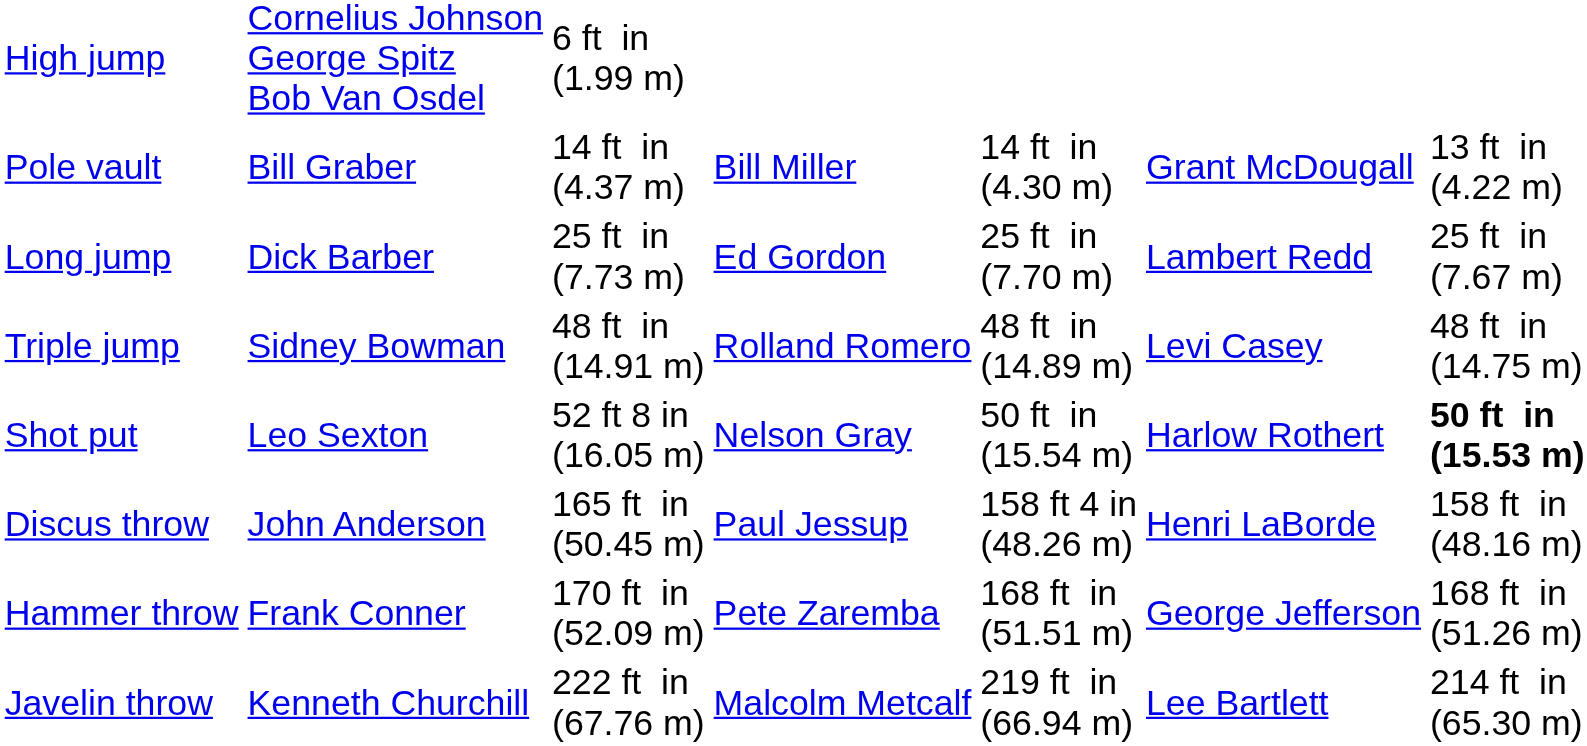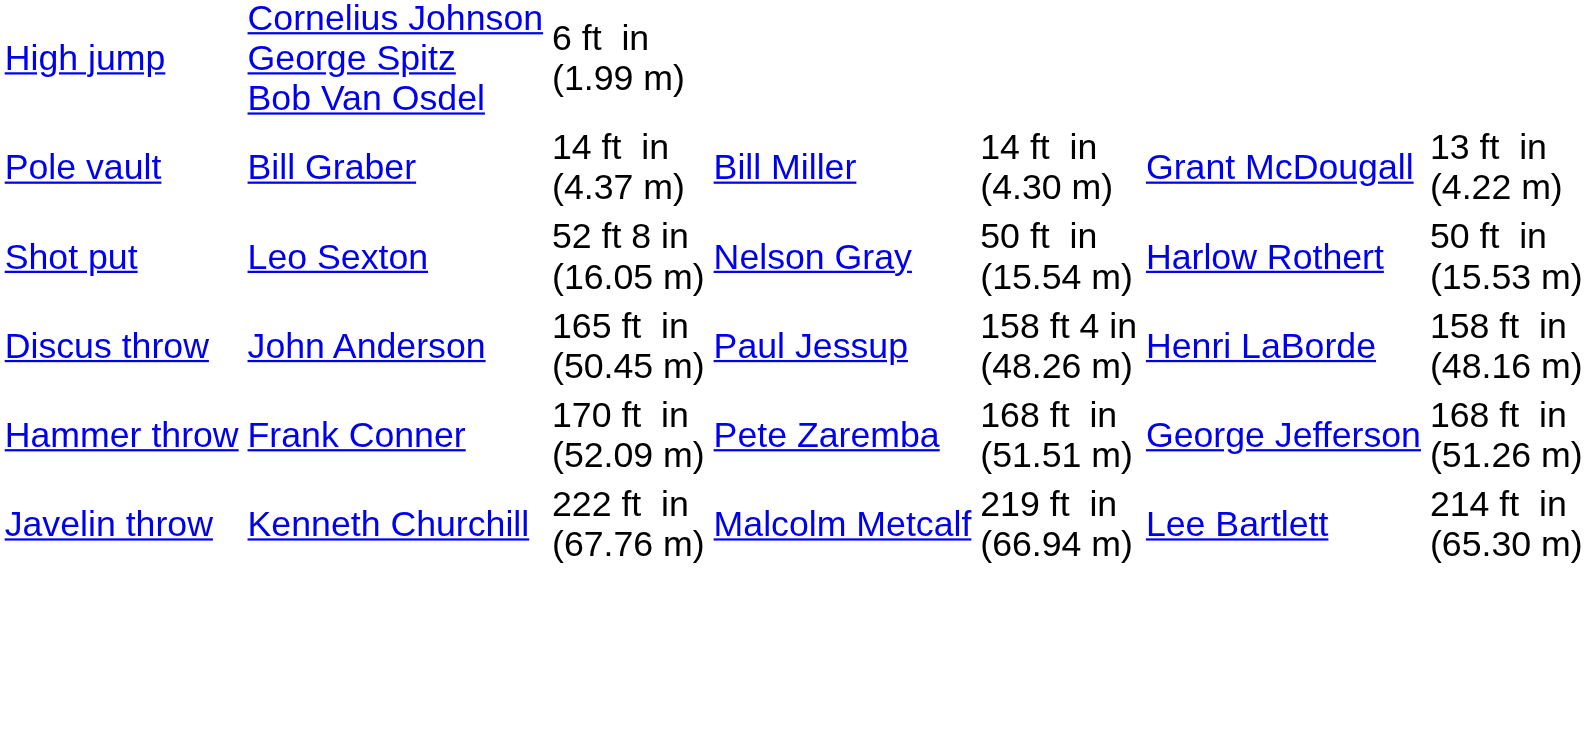- row: Long jump | Dick Barber | 25 ft in (7.73 m) | Ed Gordon | 25 ft in (7.70 m) | Lambert Redd | 25 ft in (7.67 m)
- row: Triple jump | Sidney Bowman | 48 ft in (14.91 m) | Rolland Romero | 48 ft in (14.89 m) | Levi Casey | 48 ft in (14.75 m)
Shot put | column 7: bold -> normal
